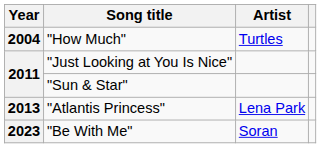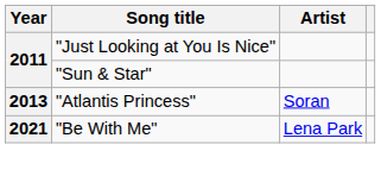- row: 2004 | "How Much" | Turtles
"Atlantis Princess" | Artist: Lena Park -> Soran
"Be With Me" | Year: 2023 -> 2021
"Be With Me" | Artist: Soran -> Lena Park
